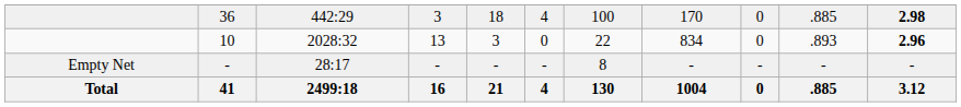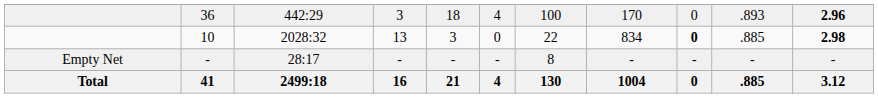36 | column 10: .885 -> .893
36 | column 11: 2.98 -> 2.96
10 | column 9: normal -> bold
10 | column 10: .893 -> .885
10 | column 11: 2.96 -> 2.98
